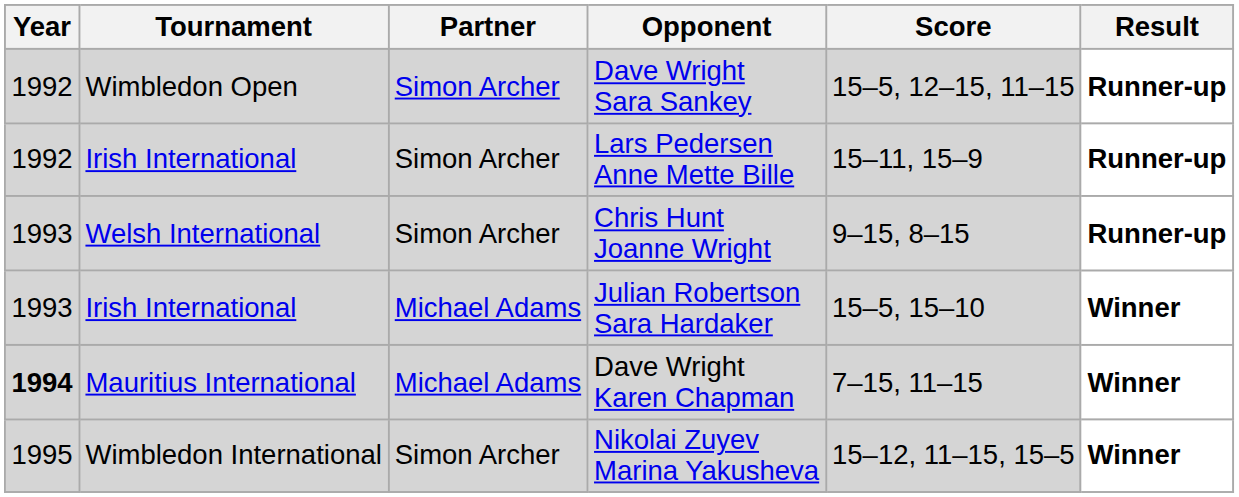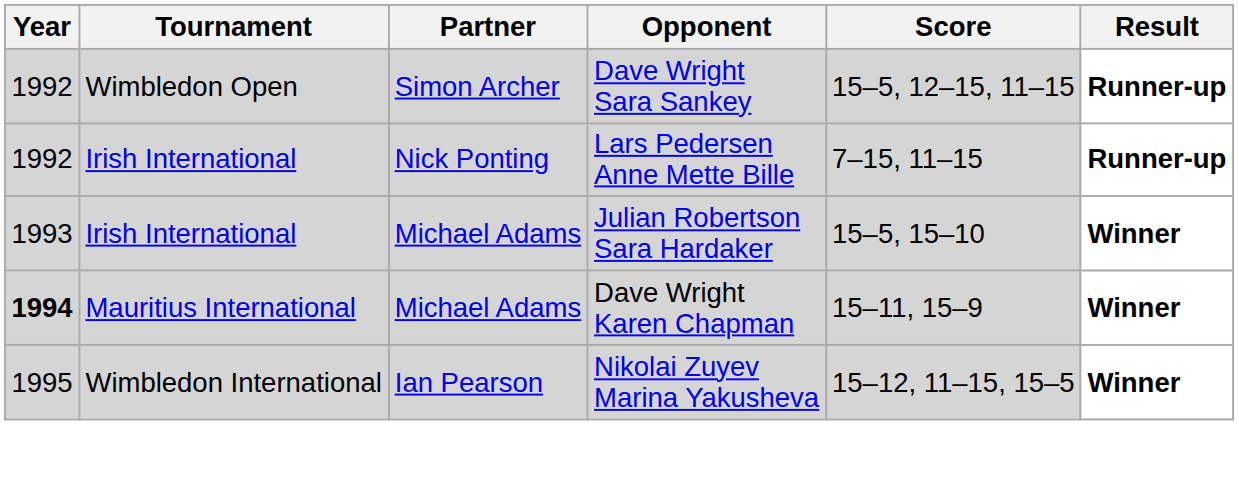Lars Pedersen Anne Mette Bille | Partner: Simon Archer -> Nick Ponting
Lars Pedersen Anne Mette Bille | Score: 15–11, 15–9 -> 7–15, 11–15
- row: 1993 | Welsh International | Simon Archer | Chris Hunt Joanne Wright | 9–15, 8–15 | Runner-up
Dave Wright Karen Chapman | Score: 7–15, 11–15 -> 15–11, 15–9
Nikolai Zuyev Marina Yakusheva | Partner: Simon Archer -> Ian Pearson
